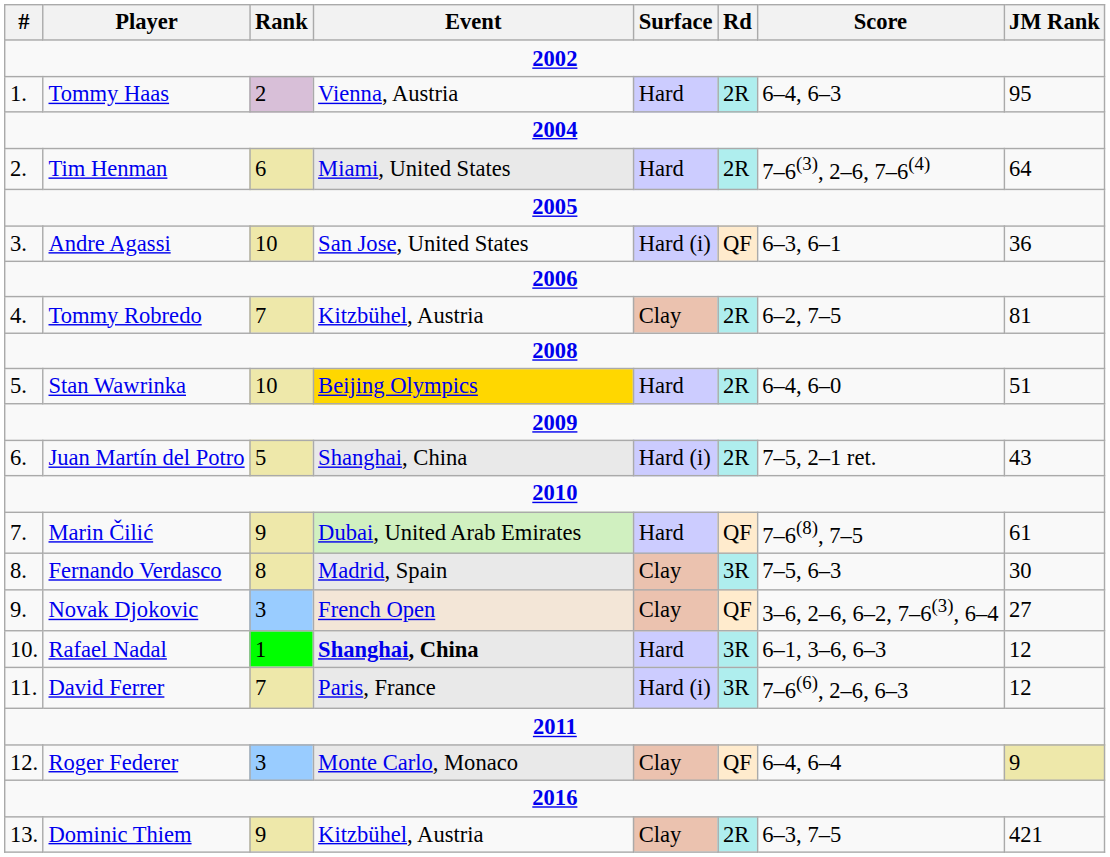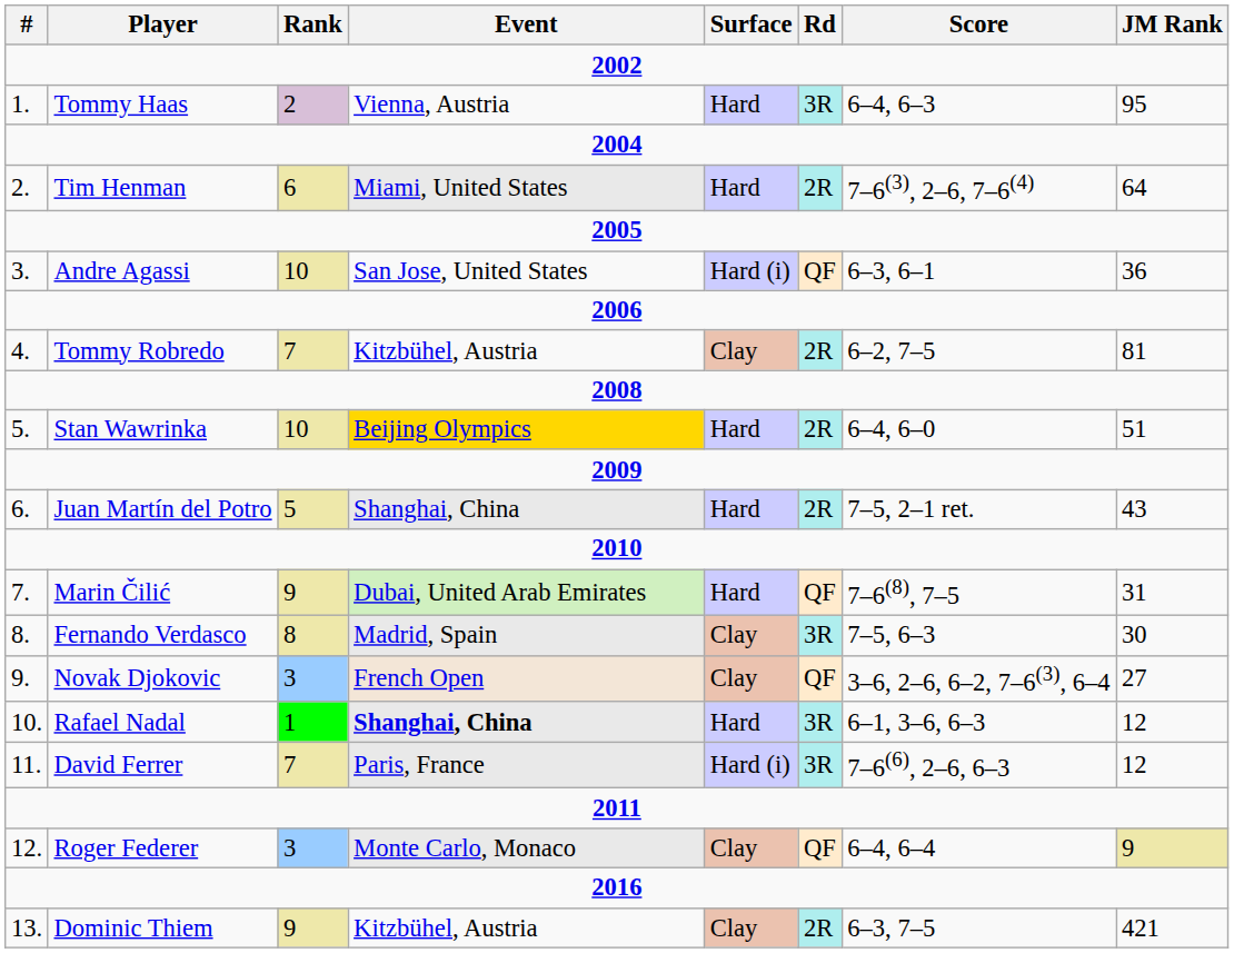Tommy Haas | Rd: 2R -> 3R
Juan Martín del Potro | Surface: Hard (i) -> Hard
Marin Čilić | JM Rank: 61 -> 31
